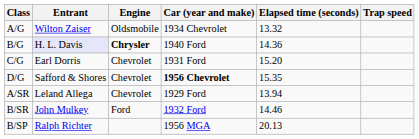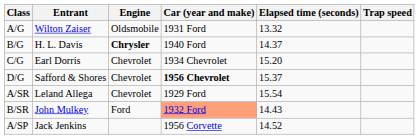A/G | Car (year and make): 1934 Chevrolet -> 1931 Ford
B/G | Entrant: lavender background -> no background
B/G | Elapsed time (seconds): 14.36 -> 14.37
C/G | Car (year and make): 1931 Ford -> 1934 Chevrolet
D/G | Elapsed time (seconds): 15.35 -> 15.37
A/SR | Elapsed time (seconds): 13.94 -> 15.54
B/SR | Car (year and make): no background -> lightsalmon background
B/SR | Elapsed time (seconds): 14.46 -> 14.43
+ row: A/SP | Jack Jenkins | 1956 Corvette | 14.52
- row: B/SP | Ralph Richter | 1956 MGA | 20.13
